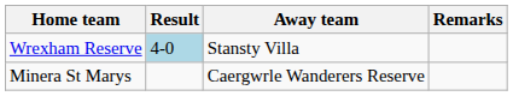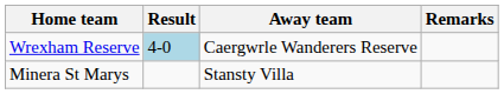Wrexham Reserve | Away team: Stansty Villa -> Caergwrle Wanderers Reserve
Minera St Marys | Away team: Caergwrle Wanderers Reserve -> Stansty Villa
